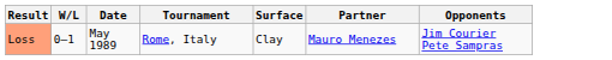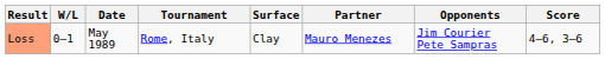+ column: Score | 4–6, 3–6
